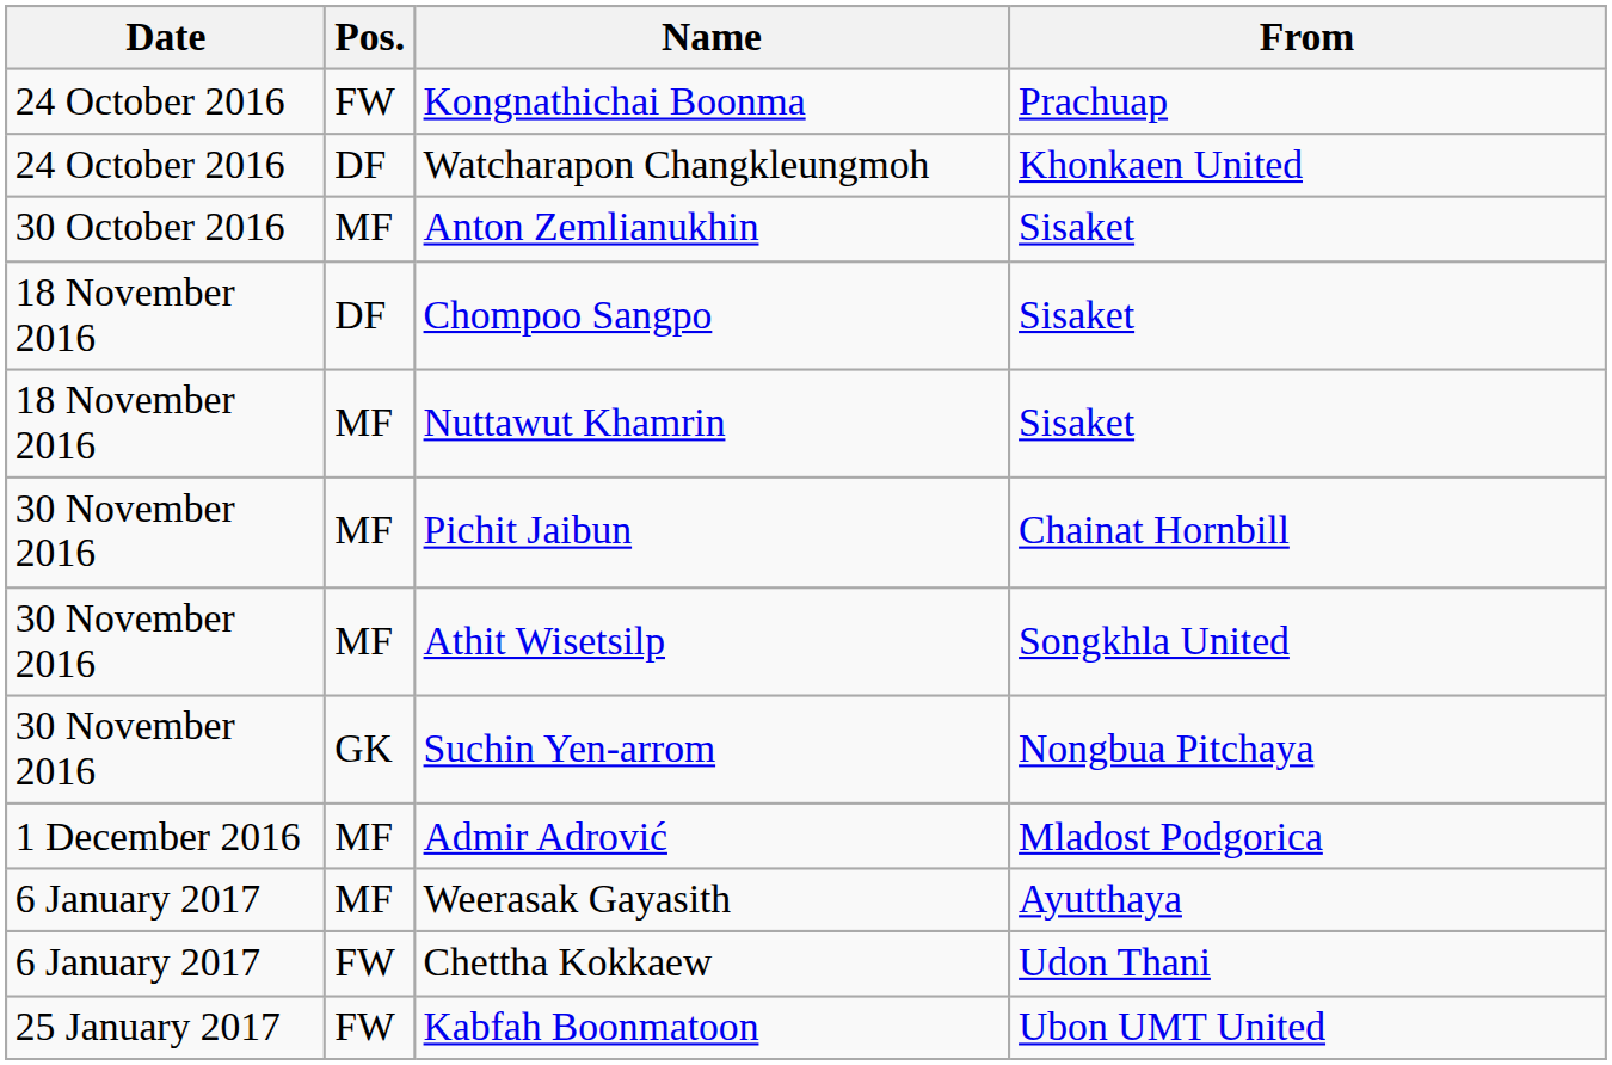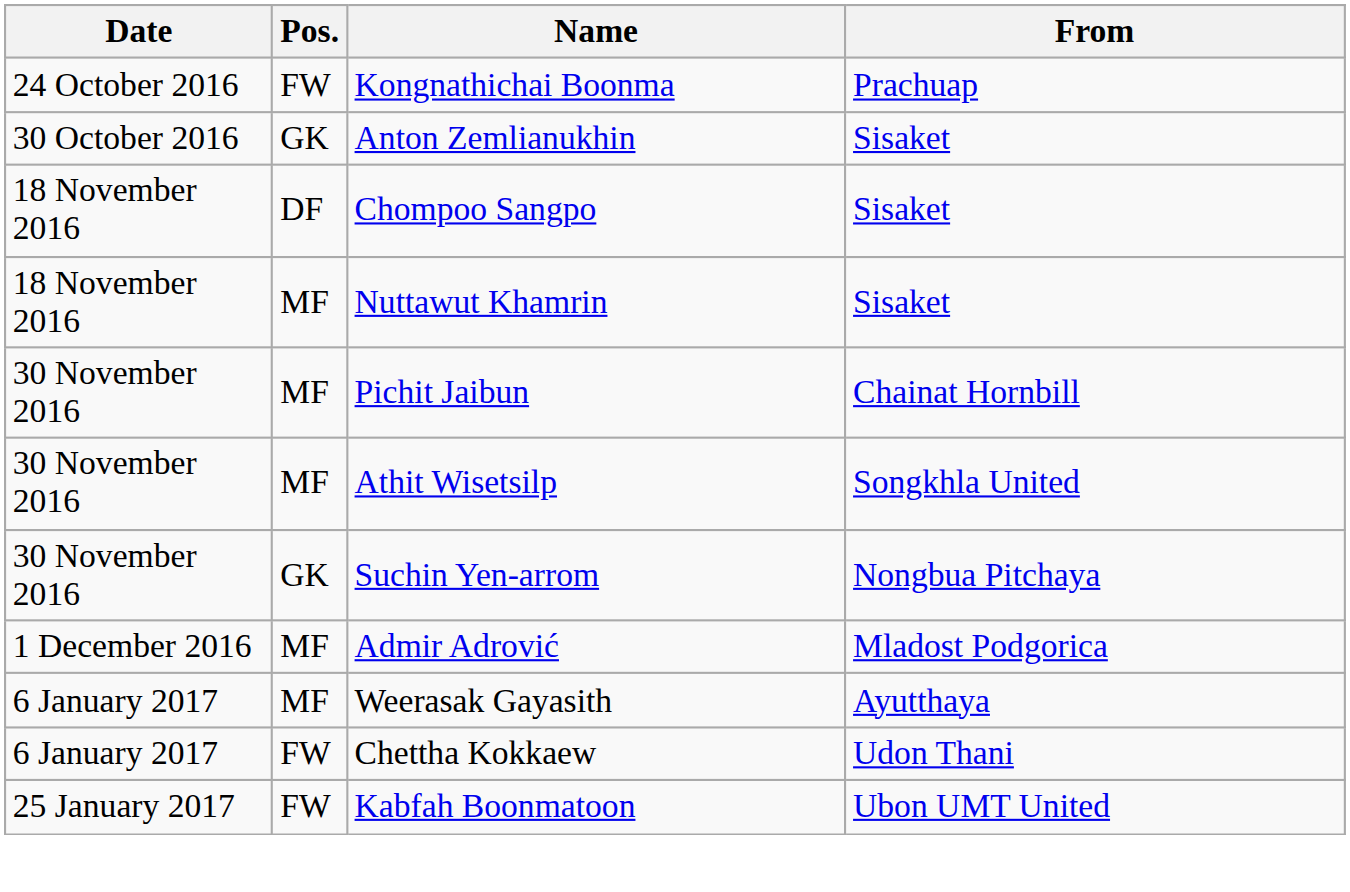- row: 24 October 2016 | DF | Watcharapon Changkleungmoh | Khonkaen United
Anton Zemlianukhin | Pos.: MF -> GK
